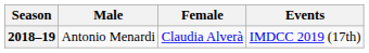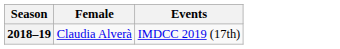- column: Male | Antonio Menardi
